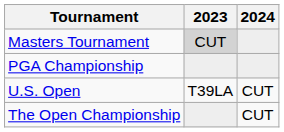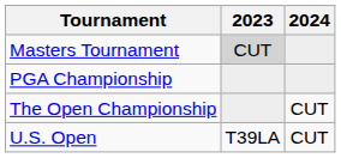rows swapped: U.S. Open <-> The Open Championship
